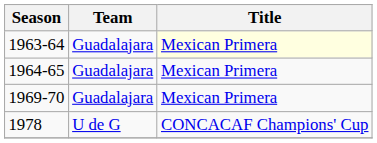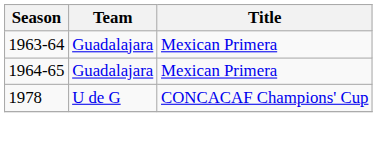1963-64 | Title: lightyellow background -> no background
- row: 1969-70 | Guadalajara | Mexican Primera
